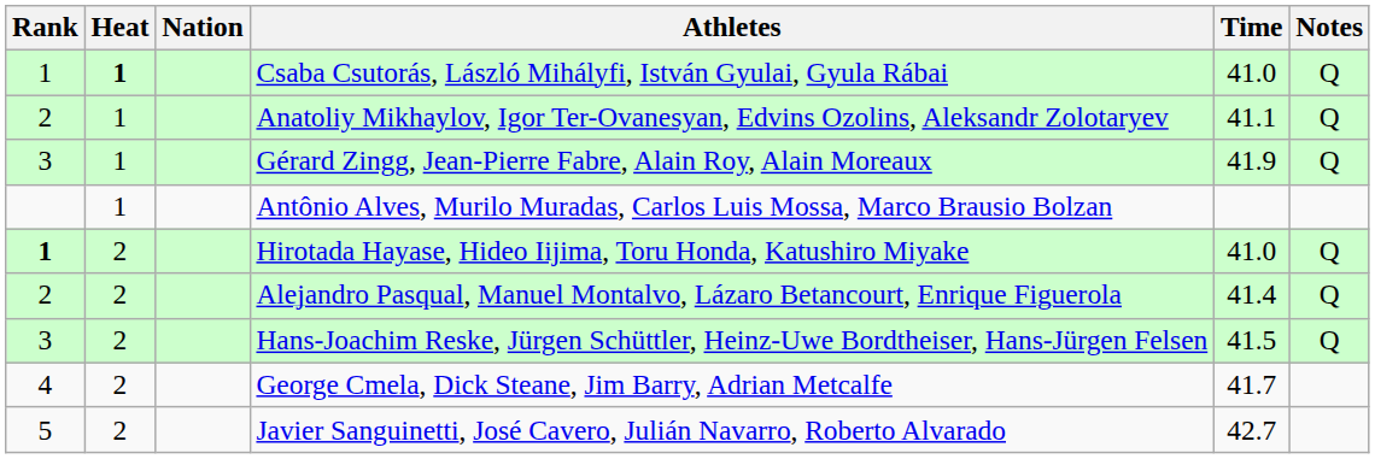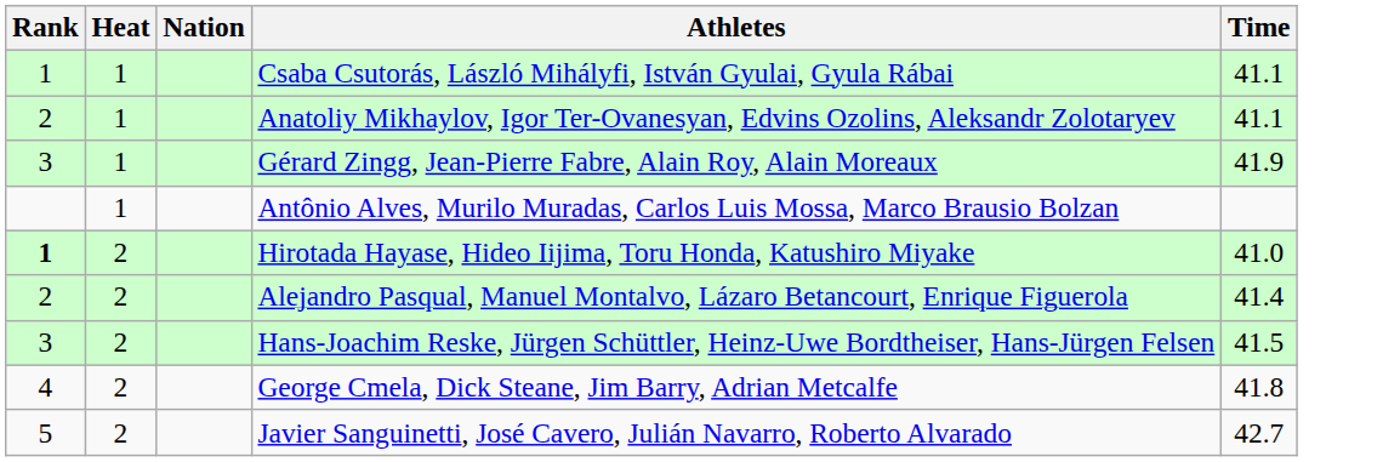- column: Notes | Q | Q | Q | Q | Q | Q
Csaba Csutorás, László Mihályfi, István Gyulai, Gyula Rábai | Heat: bold -> normal
Csaba Csutorás, László Mihályfi, István Gyulai, Gyula Rábai | Time: 41.0 -> 41.1
George Cmela, Dick Steane, Jim Barry, Adrian Metcalfe | Time: 41.7 -> 41.8
